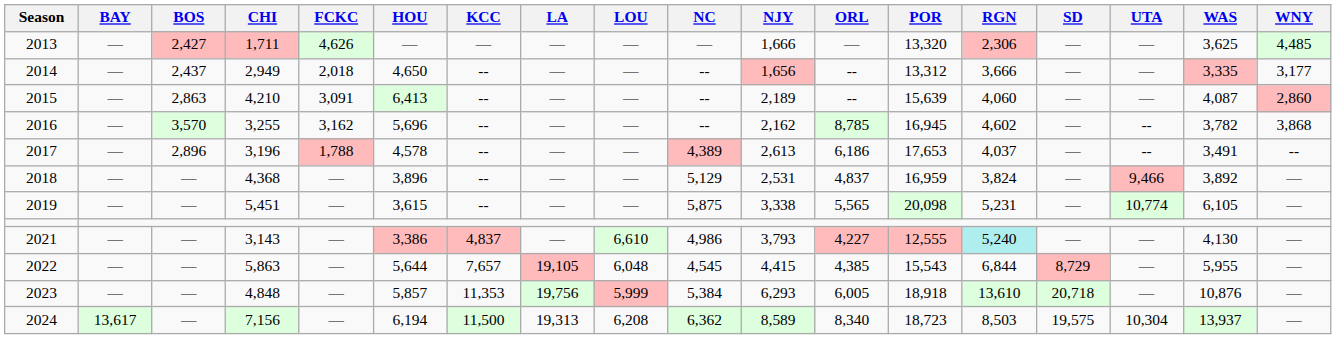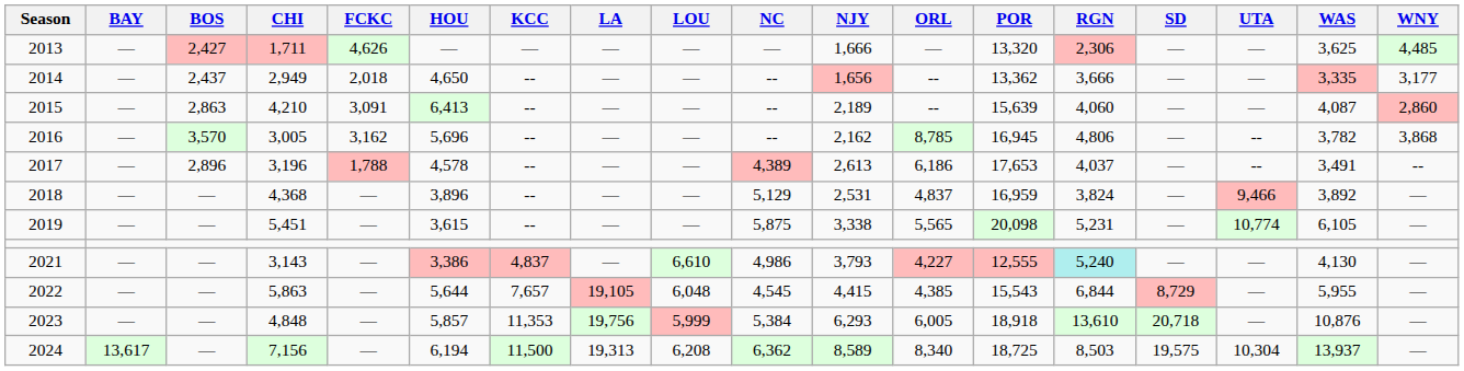2014 | POR: 13,312 -> 13,362
2016 | CHI: 3,255 -> 3,005
2016 | RGN: 4,602 -> 4,806
2024 | POR: 18,723 -> 18,725
